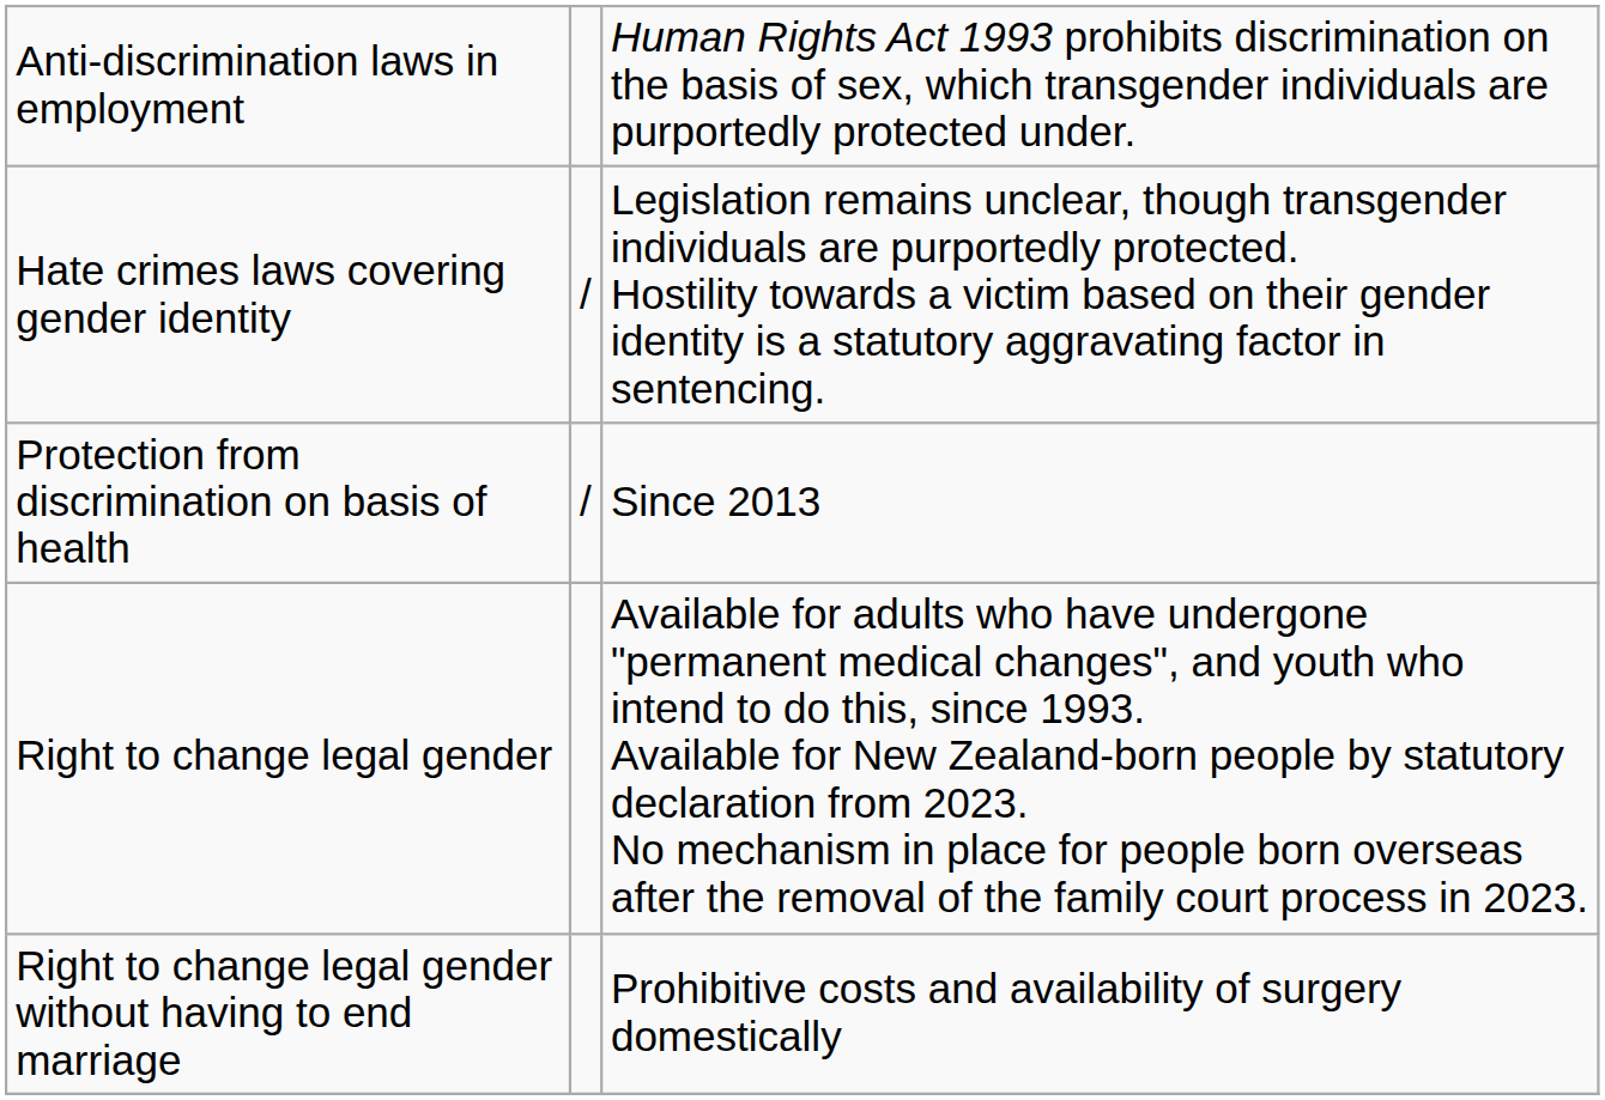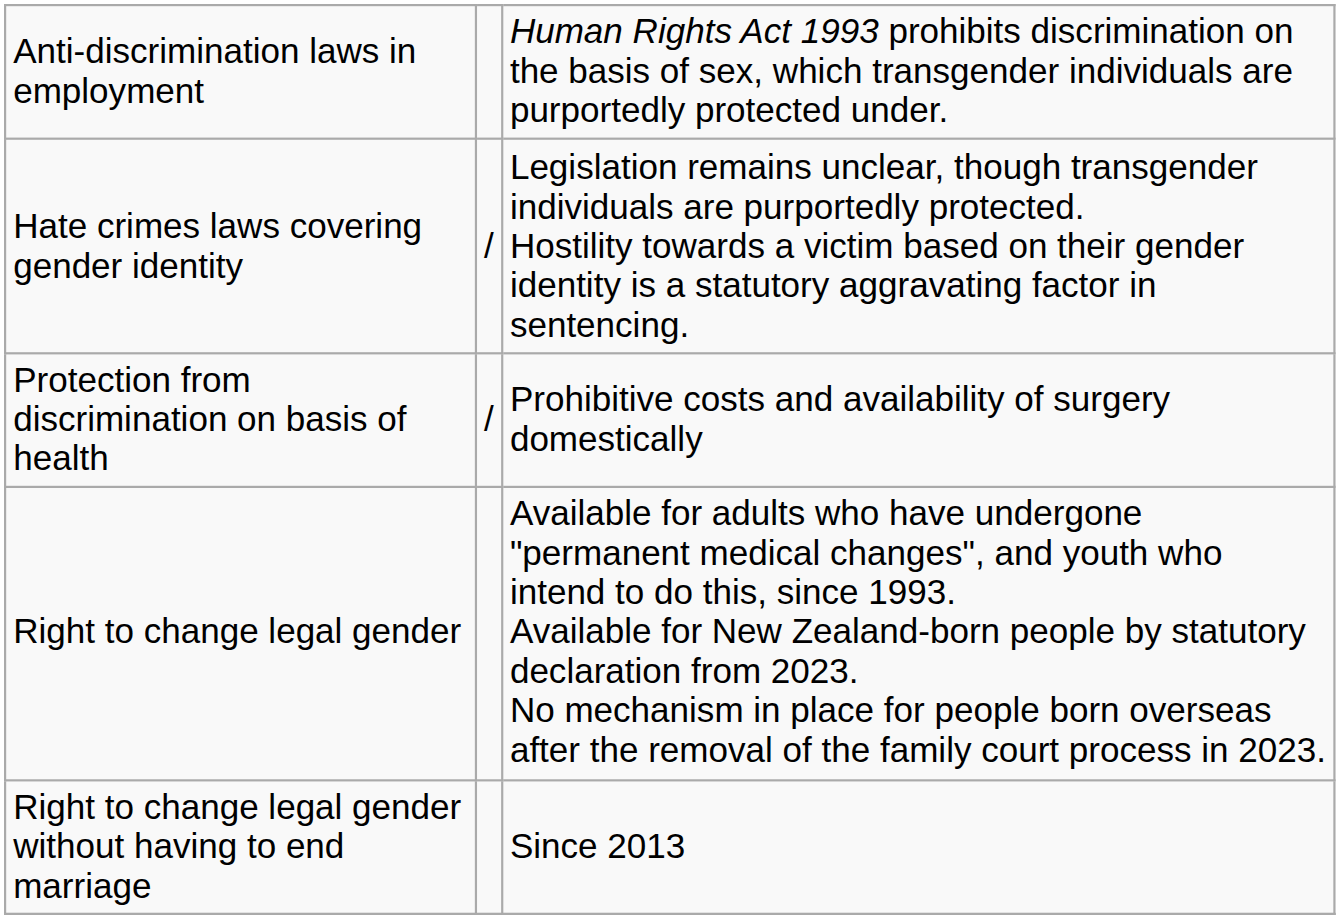Protection from discrimination on basis of health | column 3: Since 2013 -> Prohibitive costs and availability of surgery domestically
Right to change legal gender without having to end marriage | column 3: Prohibitive costs and availability of surgery domestically -> Since 2013
